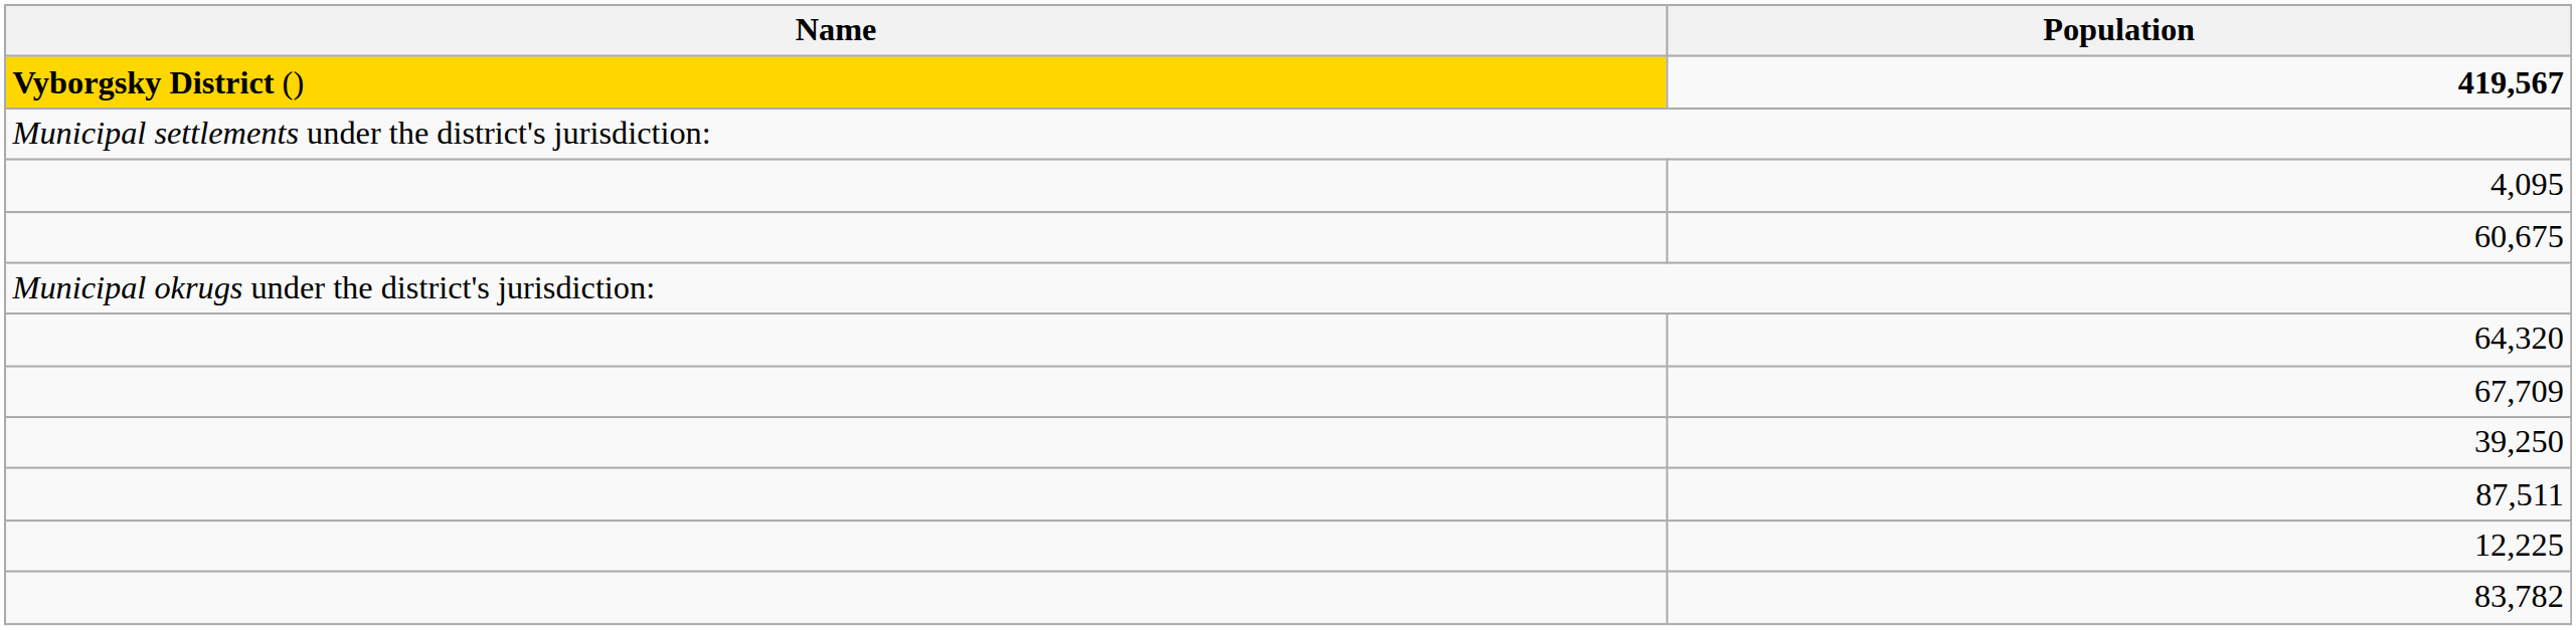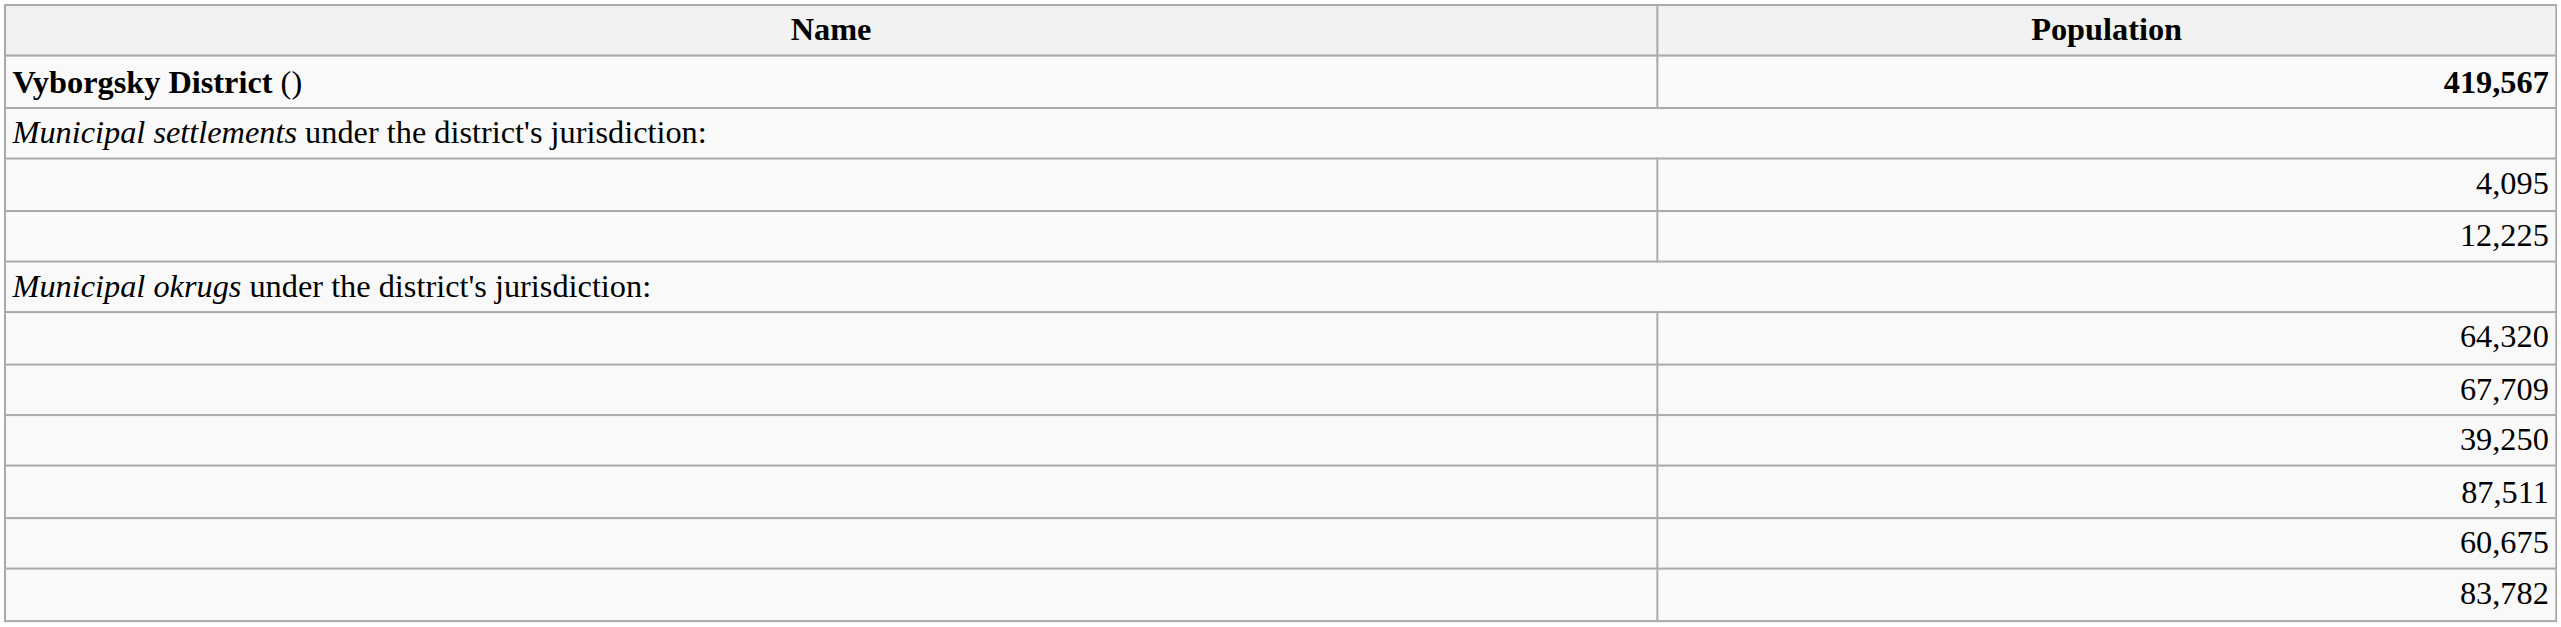419,567 | Name: gold background -> no background
rows swapped: 12,225 <-> 60,675
